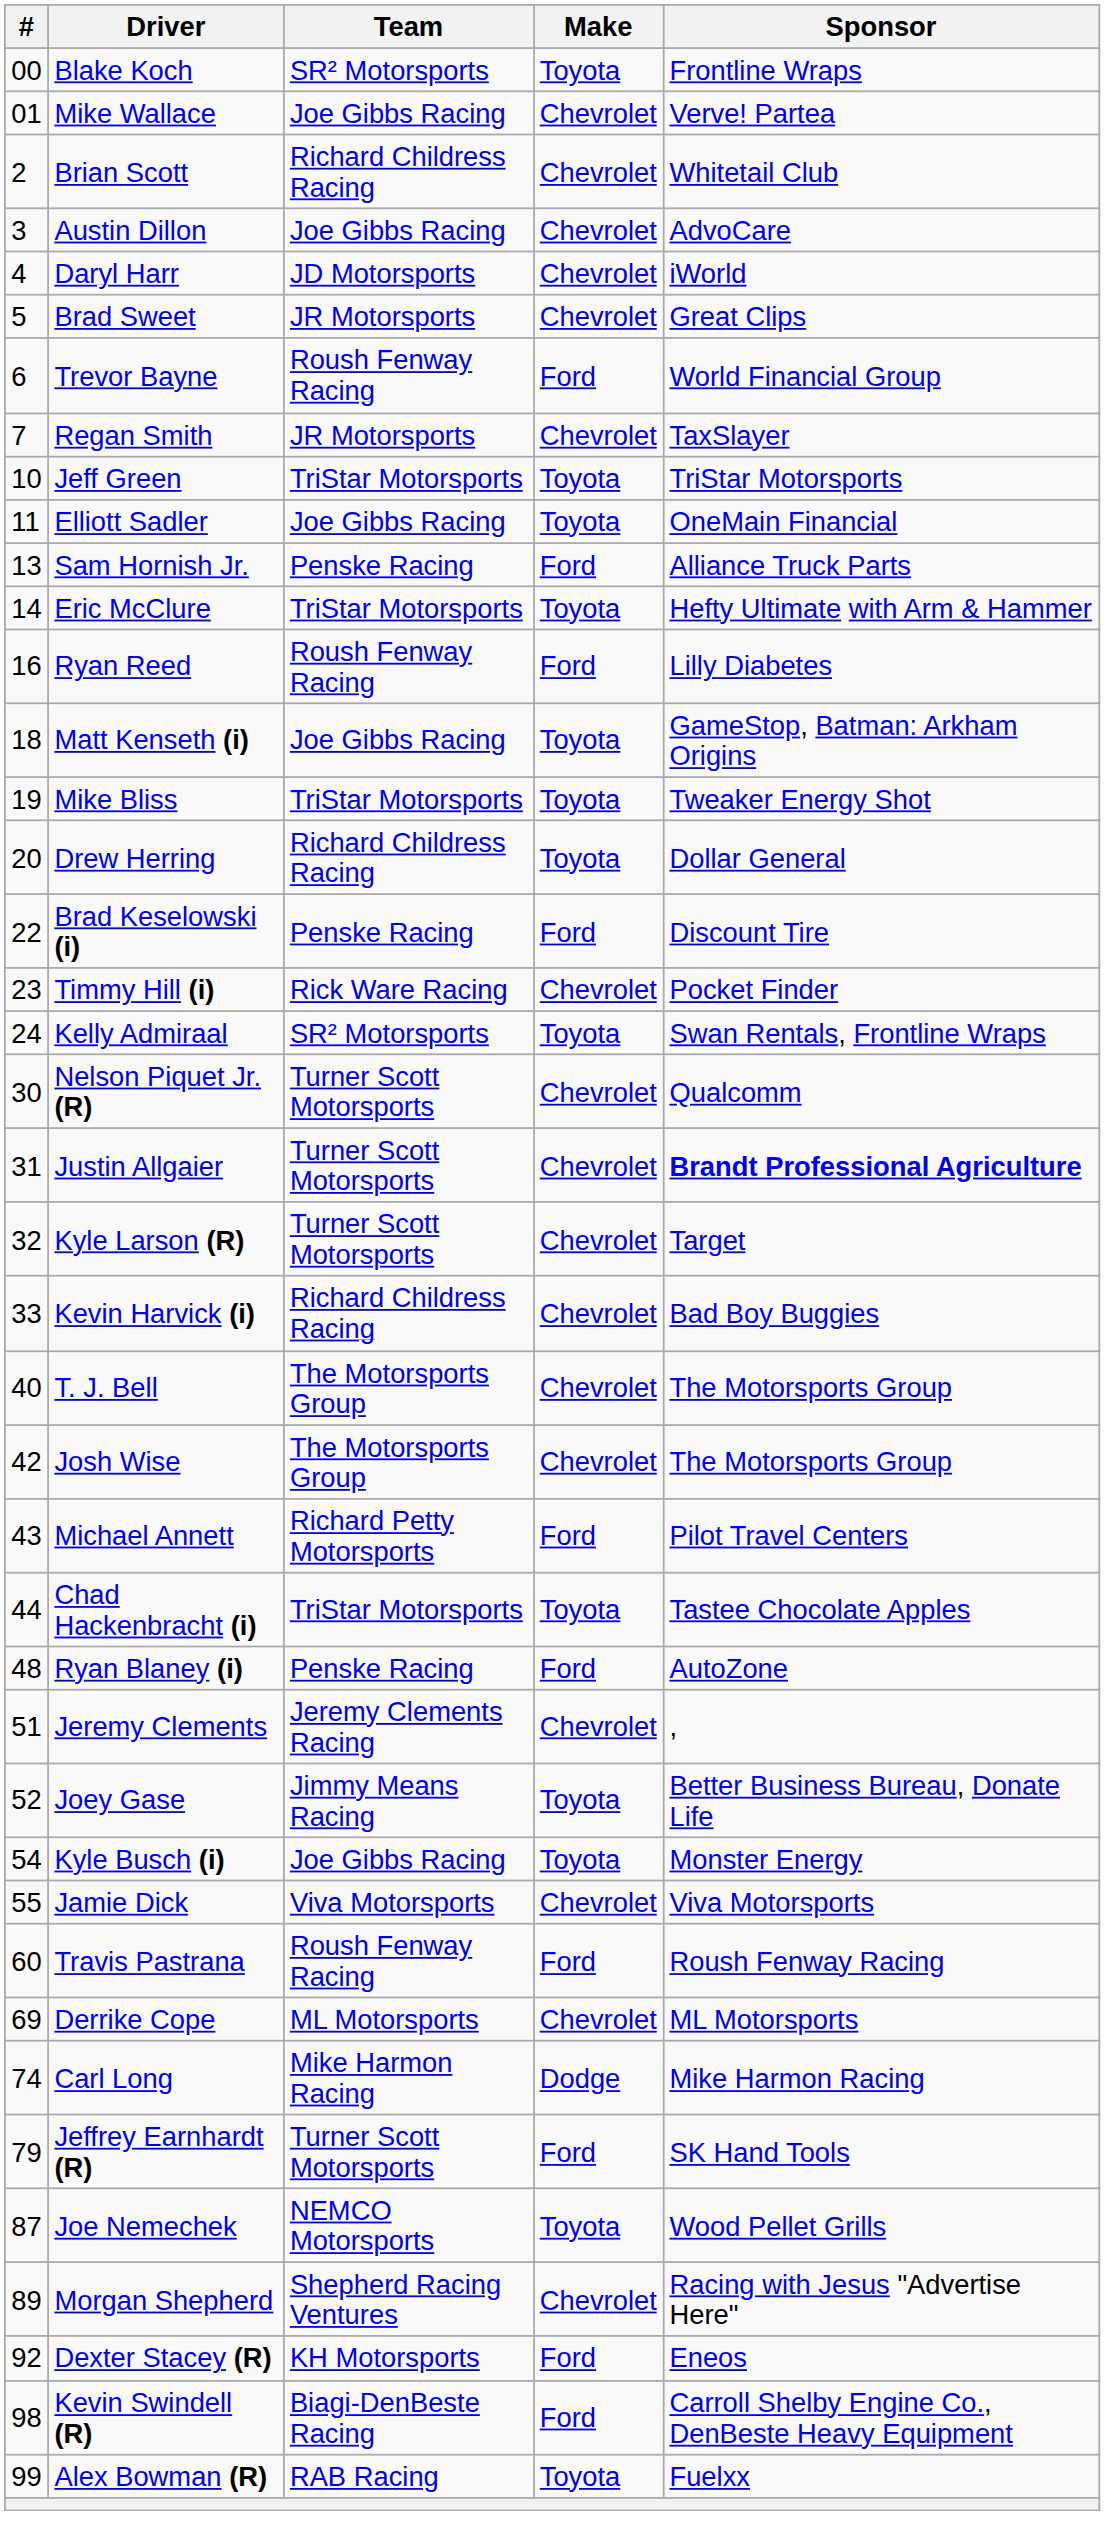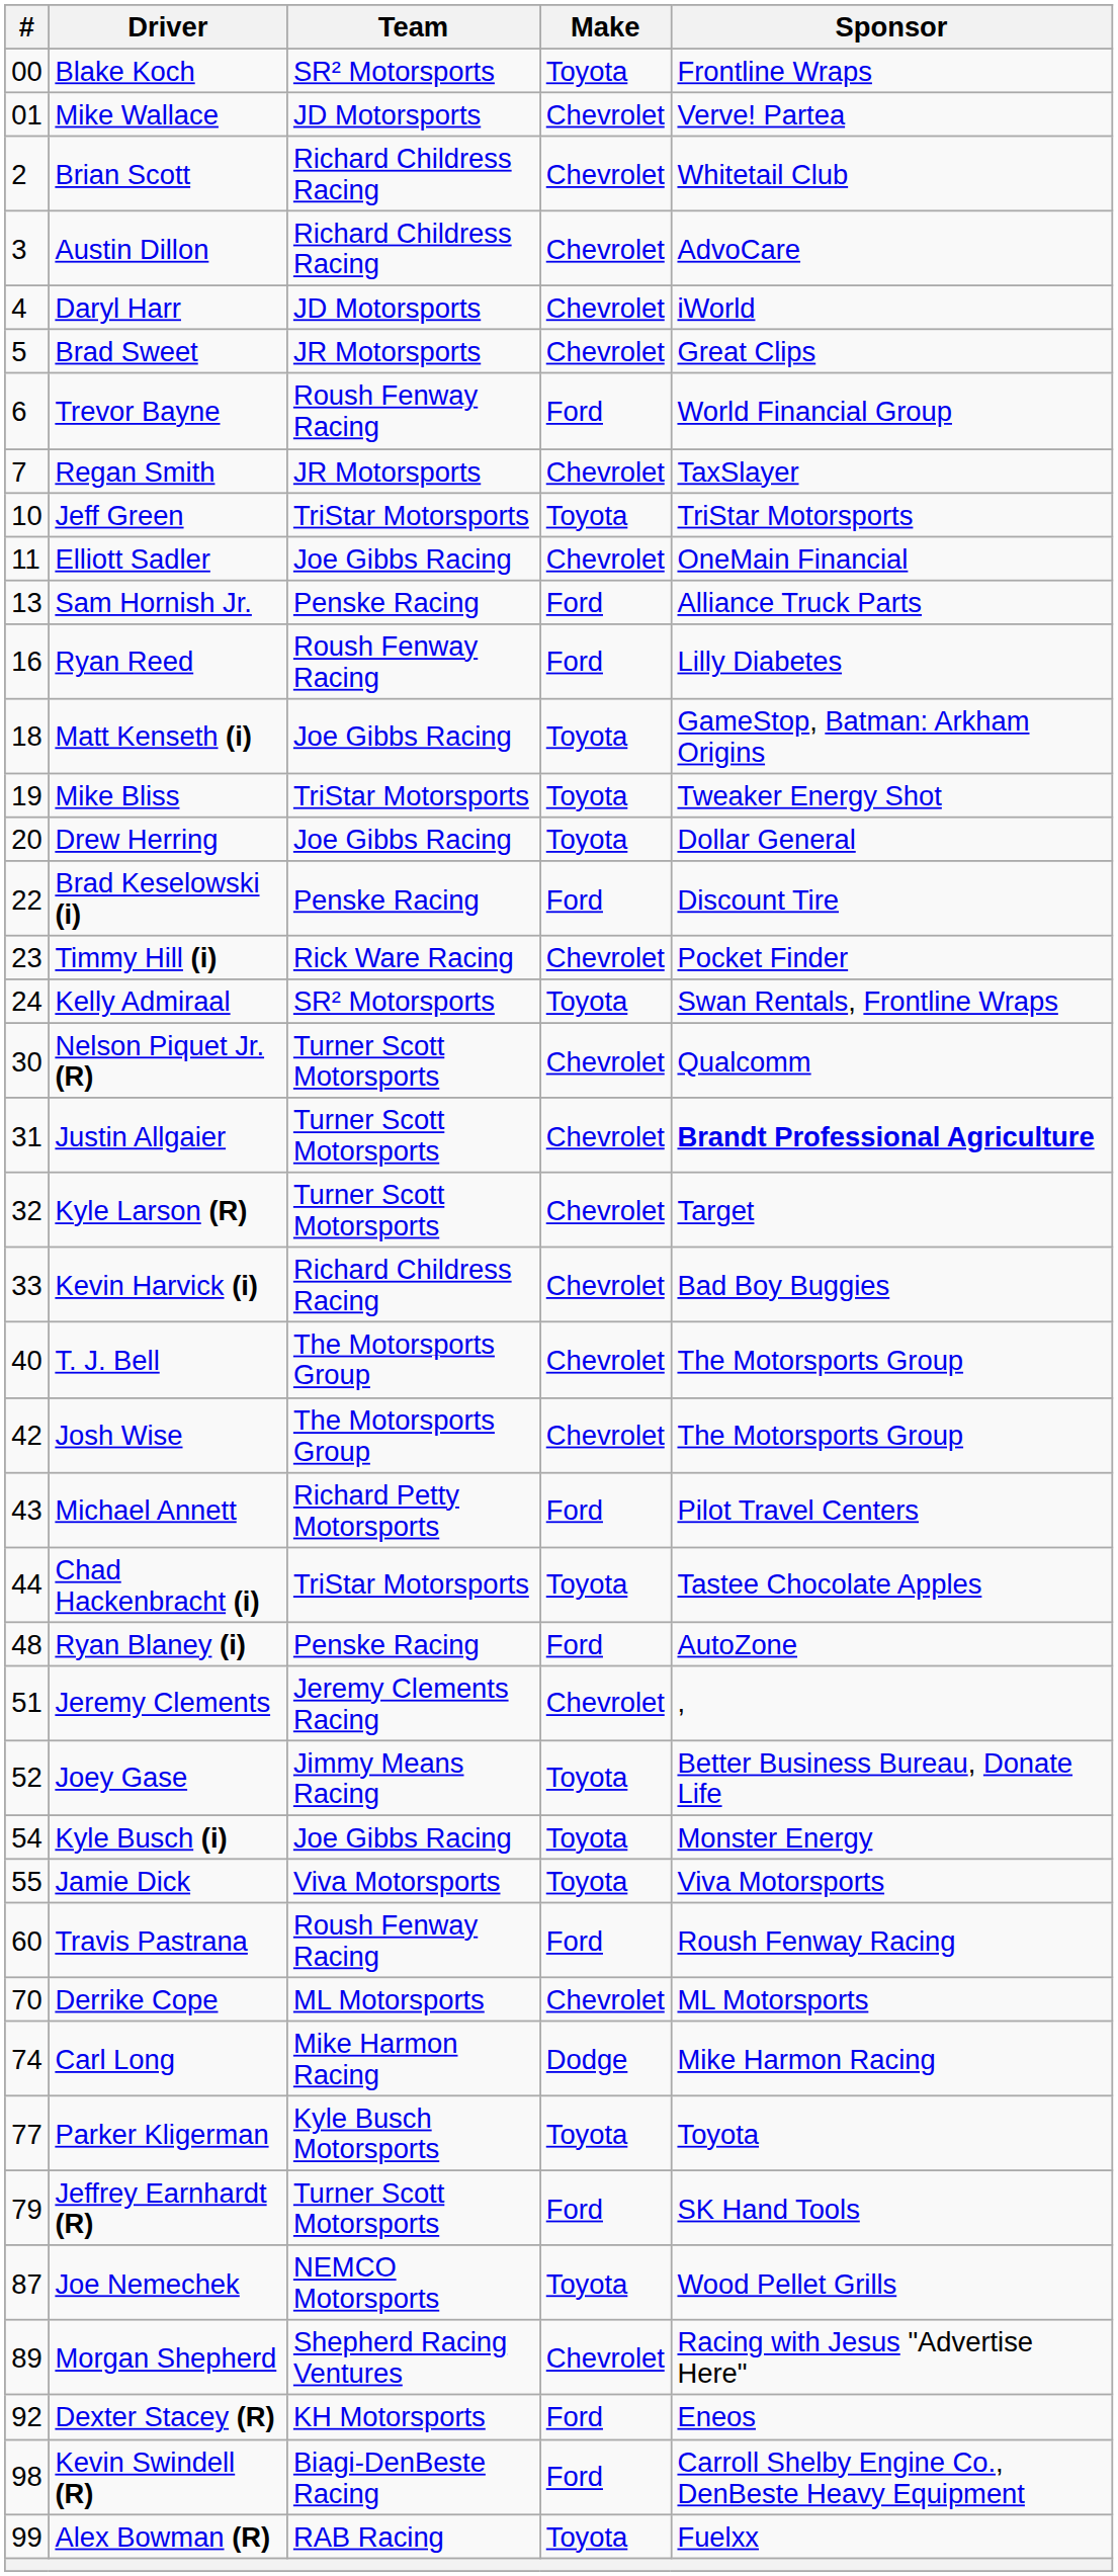Mike Wallace | Team: Joe Gibbs Racing -> JD Motorsports
Austin Dillon | Team: Joe Gibbs Racing -> Richard Childress Racing
Elliott Sadler | Make: Toyota -> Chevrolet
- row: 14 | Eric McClure | TriStar Motorsports | Toyota | Hefty Ultimate with Arm & Hammer
Drew Herring | Team: Richard Childress Racing -> Joe Gibbs Racing
Jamie Dick | Make: Chevrolet -> Toyota
Derrike Cope | #: 69 -> 70
+ row: 77 | Parker Kligerman | Kyle Busch Motorsports | Toyota | Toyota
